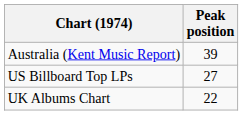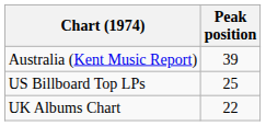US Billboard Top LPs | Peak position: 27 -> 25
